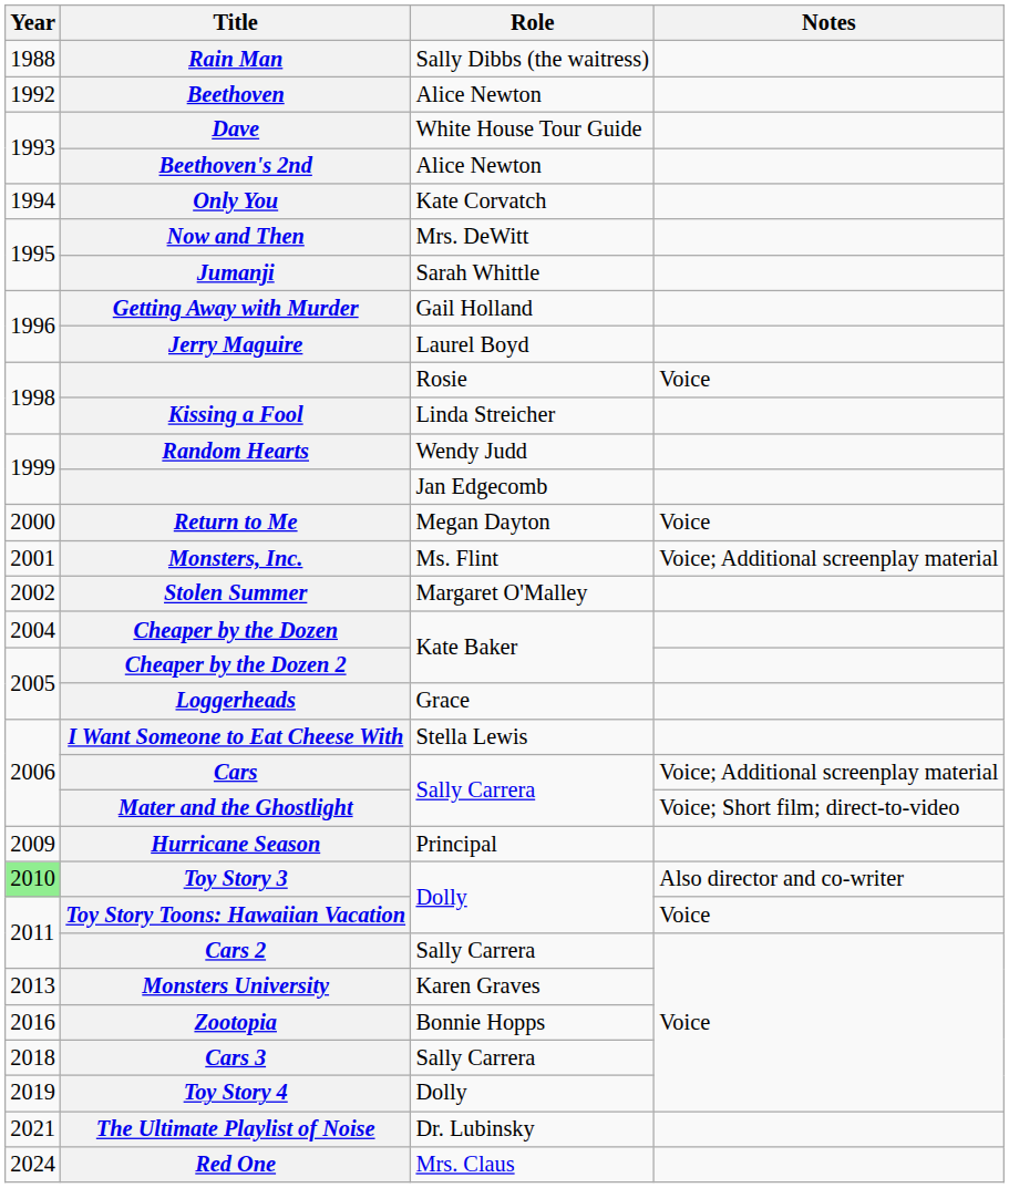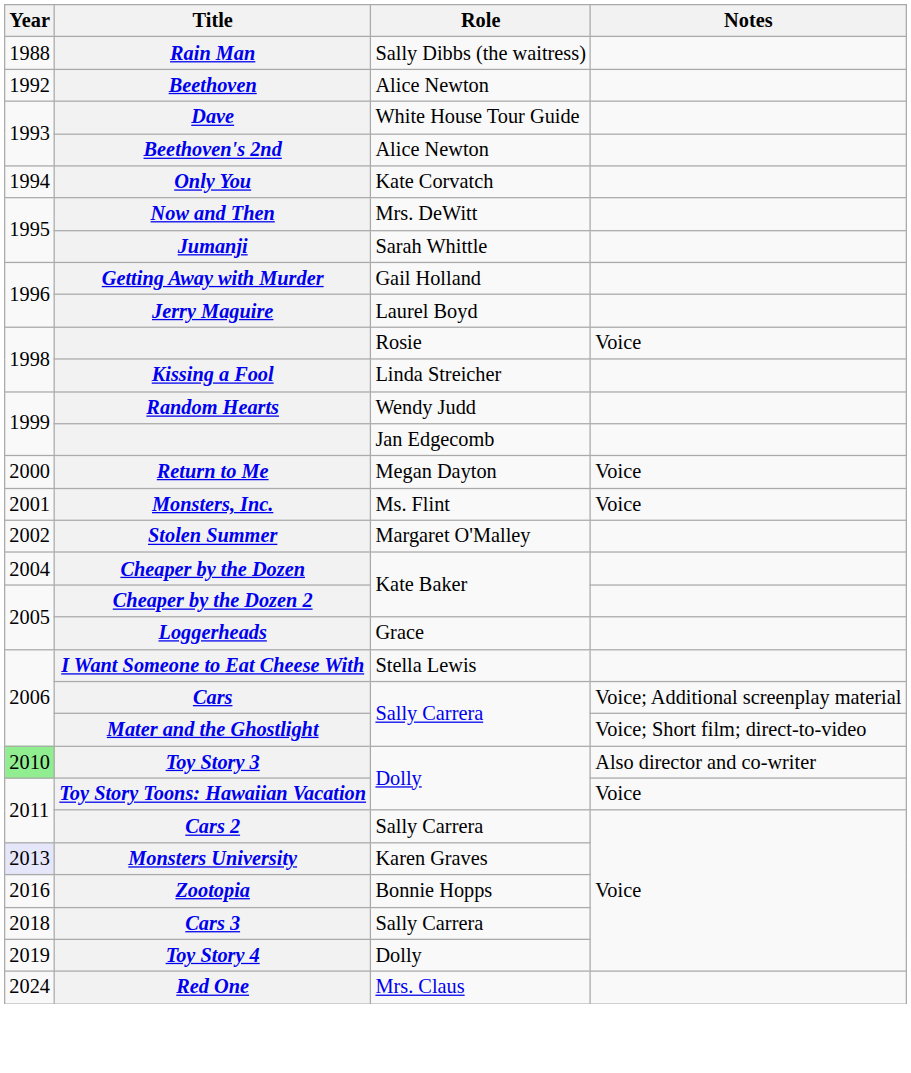Monsters, Inc. | Notes: Voice; Additional screenplay material -> Voice
- row: 2009 | Hurricane Season | Principal
Monsters University | Year: no background -> lavender background
- row: 2021 | The Ultimate Playlist of Noise | Dr. Lubinsky
